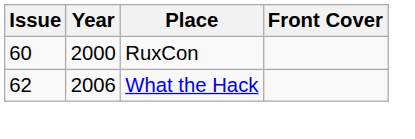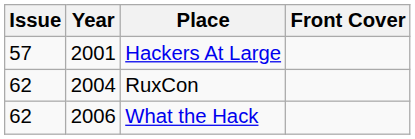+ row: 57 | 2001 | Hackers At Large
RuxCon | Issue: 60 -> 62
RuxCon | Year: 2000 -> 2004
